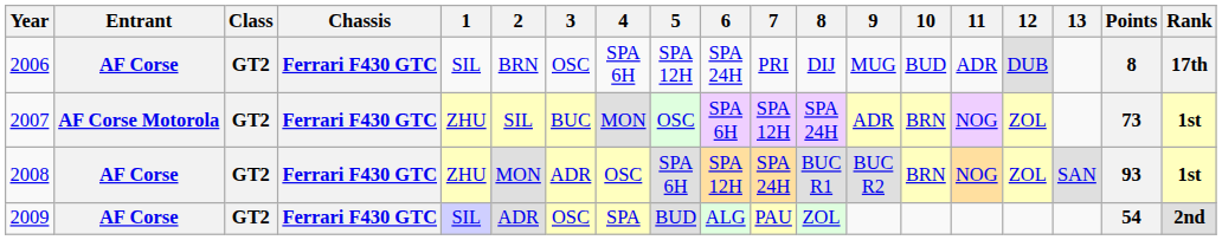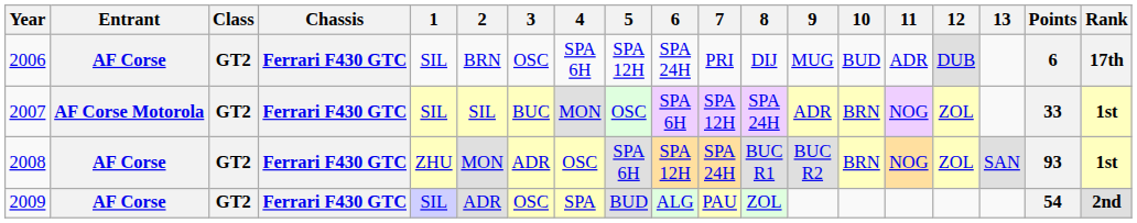2006 | Points: 8 -> 6
2007 | 1: ZHU -> SIL
2007 | Points: 73 -> 33
